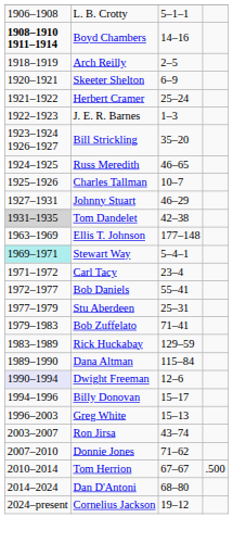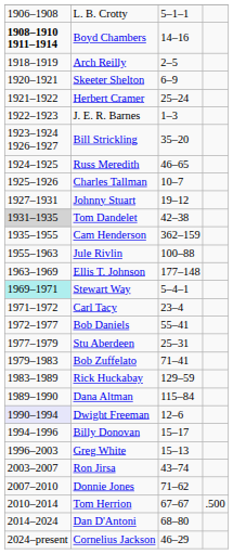Johnny Stuart | column 3: 46–29 -> 19–12
+ row: 1935–1955 | Cam Henderson | 362–159
+ row: 1955–1963 | Jule Rivlin | 100–88
Cornelius Jackson | column 3: 19–12 -> 46–29
